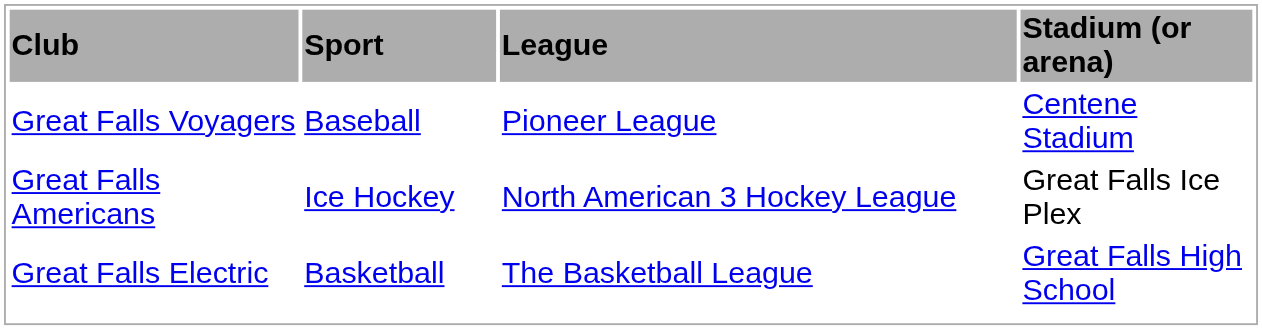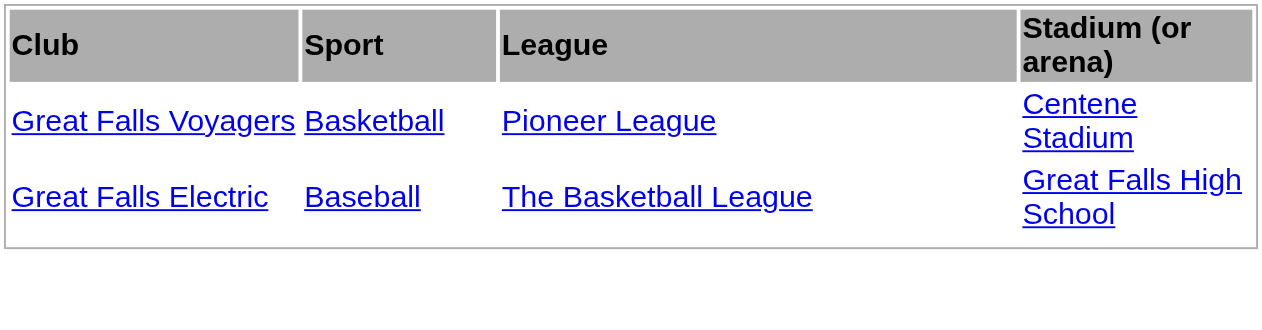Great Falls Voyagers | Sport: Baseball -> Basketball
- row: Great Falls Americans | Ice Hockey | North American 3 Hockey League | Great Falls Ice Plex
Great Falls Electric | Sport: Basketball -> Baseball
